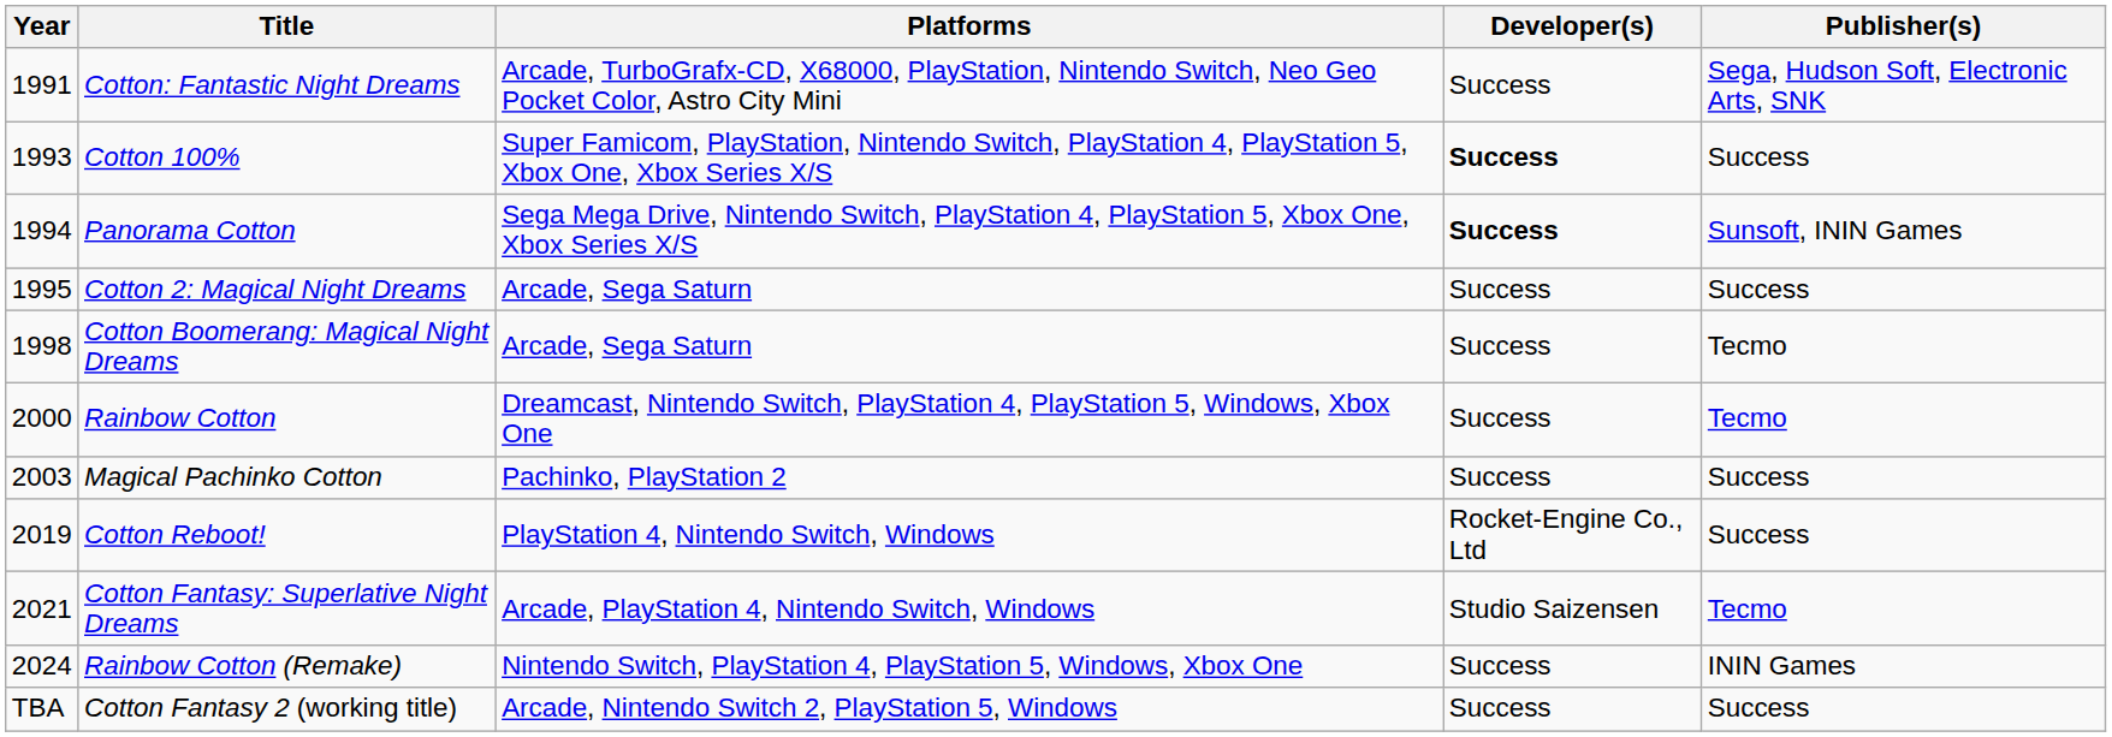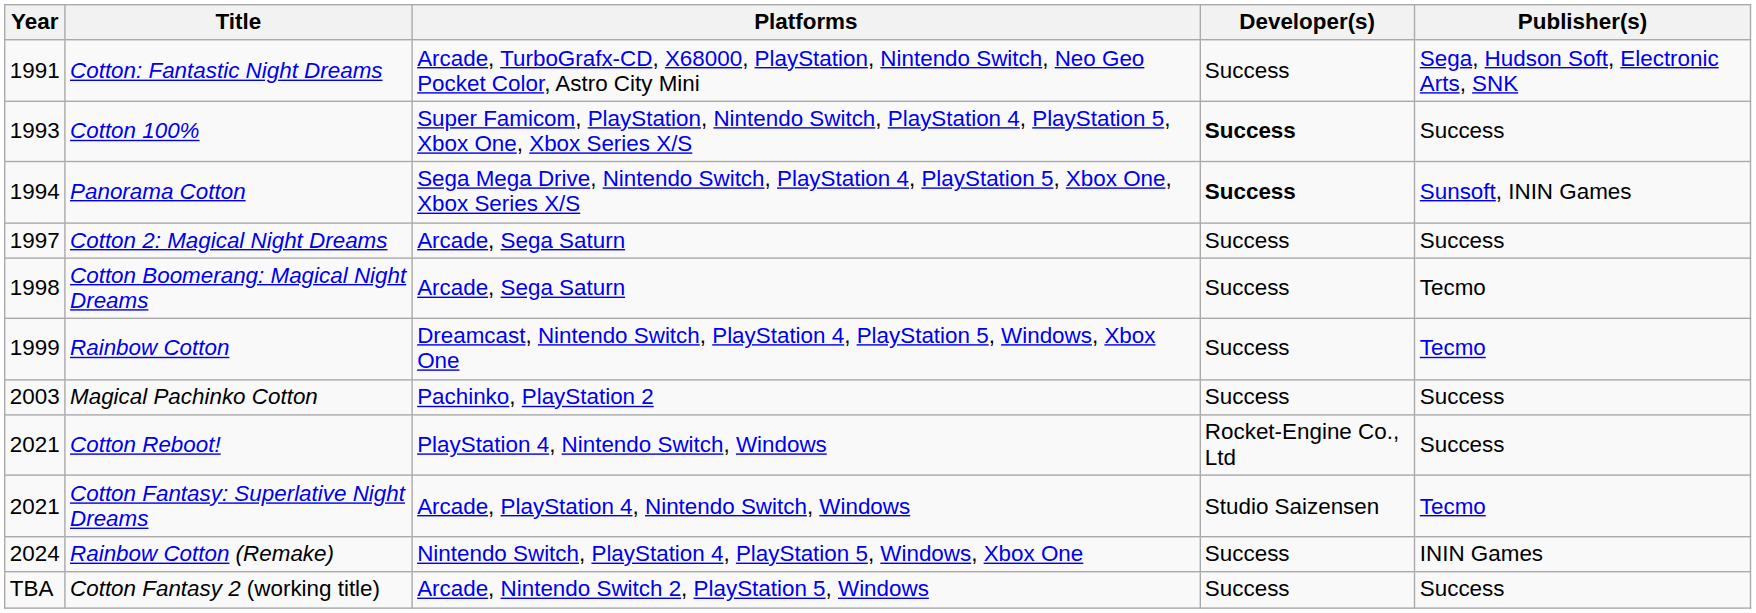Cotton 2: Magical Night Dreams | Year: 1995 -> 1997
Rainbow Cotton | Year: 2000 -> 1999
Cotton Reboot! | Year: 2019 -> 2021
